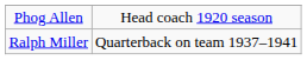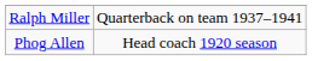rows swapped: Phog Allen <-> Ralph Miller
